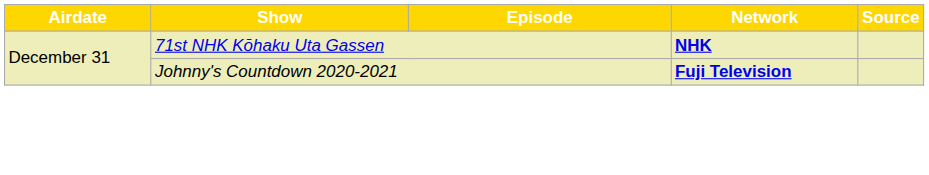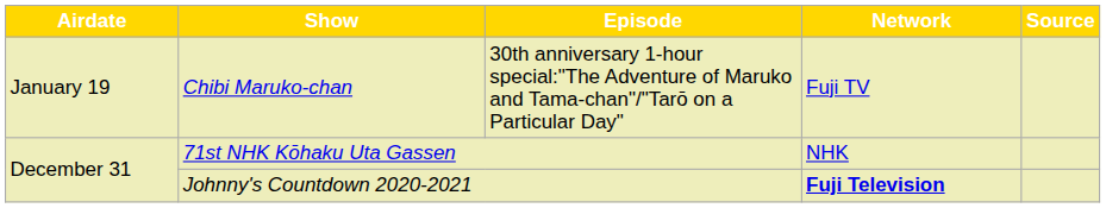+ row: January 19 | Chibi Maruko-chan | 30th anniversary 1-hour special:"The Adventure of Maruko and Tama-chan"/"Tarō on a Particular Day" | Fuji TV
71st NHK Kōhaku Uta Gassen | Network: bold -> normal
